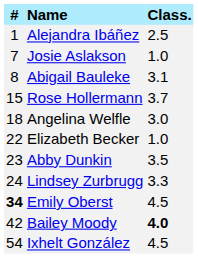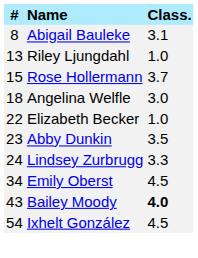- row: 1 | Alejandra Ibáñez | 2.5
- row: 7 | Josie Aslakson | 1.0
+ row: 13 | Riley Ljungdahl | 1.0
Emily Oberst | #: bold -> normal
Bailey Moody | #: 42 -> 43
